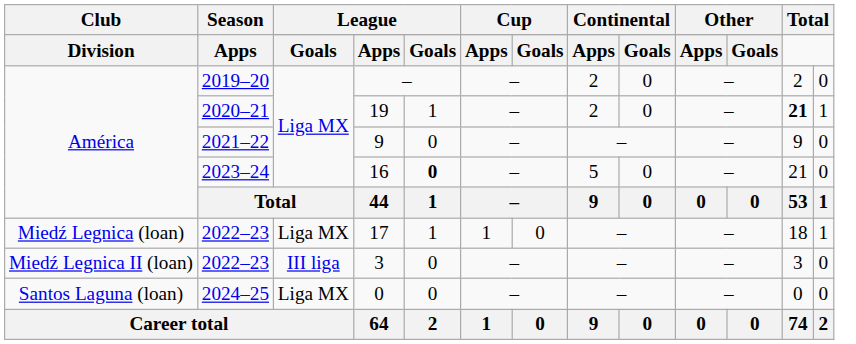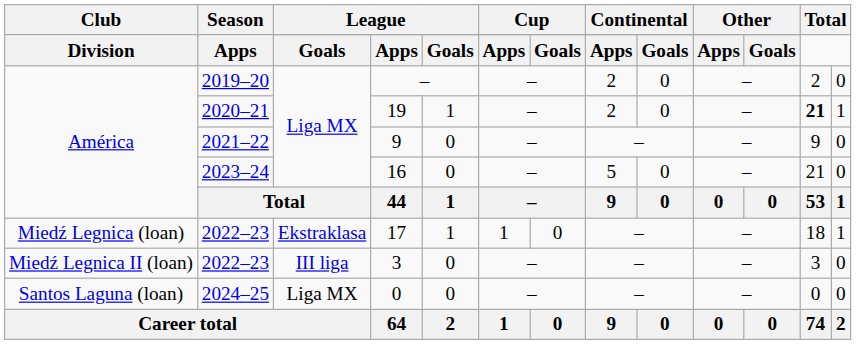16 | column 5: bold -> normal
17 | column 3: Liga MX -> Ekstraklasa
